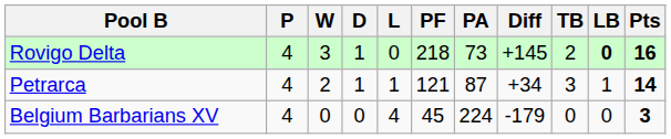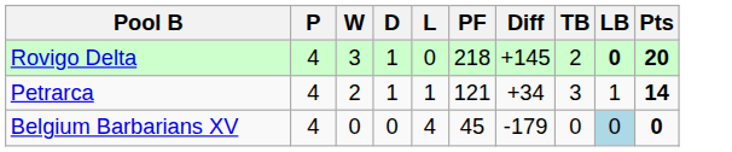- column: PA | 73 | 87 | 224
Rovigo Delta | Pts: 16 -> 20
Belgium Barbarians XV | LB: no background -> lightblue background
Belgium Barbarians XV | Pts: 3 -> 0
